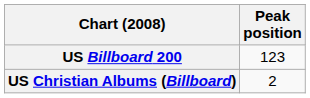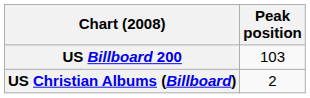US Billboard 200 | Peak position: 123 -> 103
